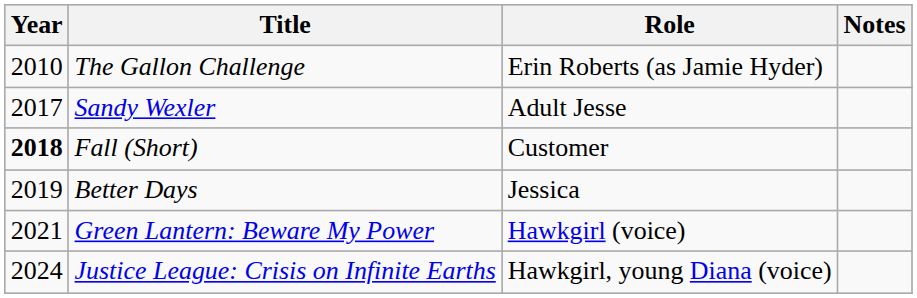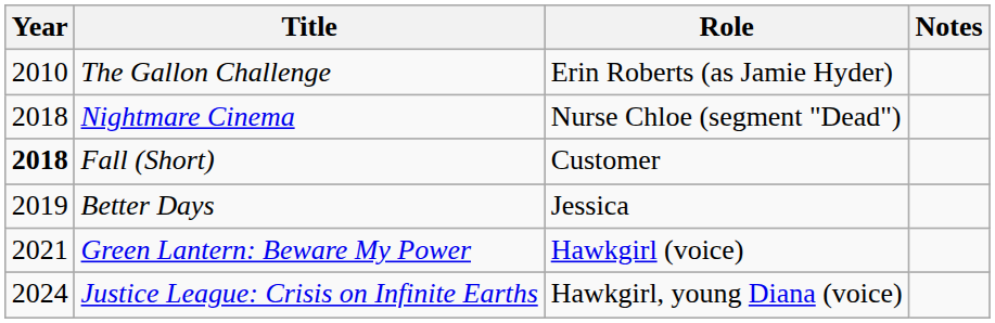- row: 2017 | Sandy Wexler | Adult Jesse
+ row: 2018 | Nightmare Cinema | Nurse Chloe (segment "Dead")
